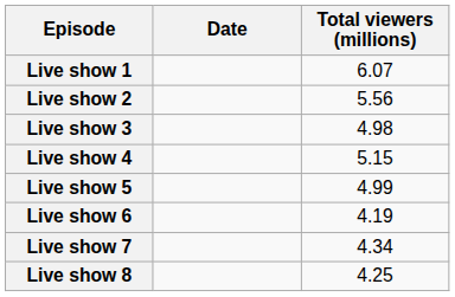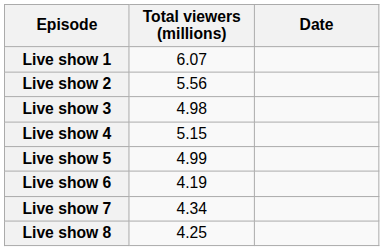columns swapped: Date <-> Total viewers (millions)
